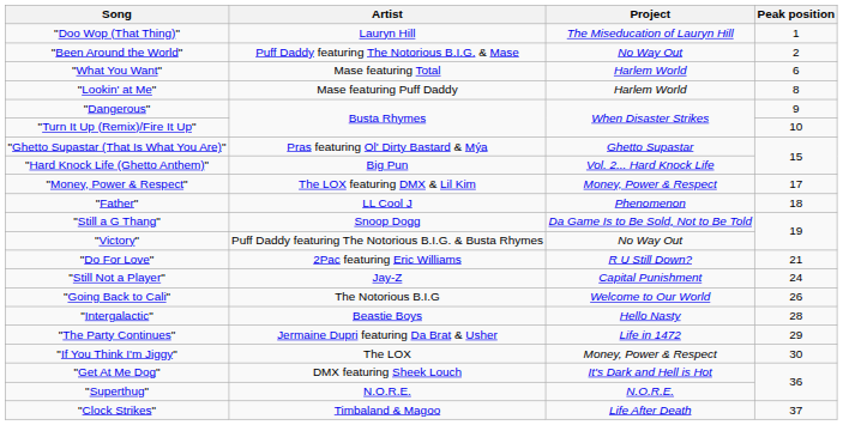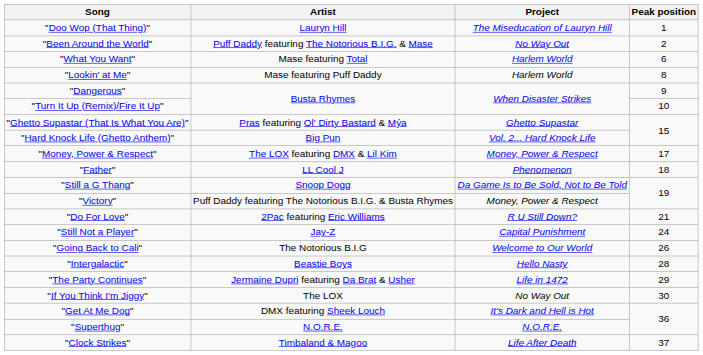"Victory" | Project: No Way Out -> Money, Power & Respect
"If You Think I'm Jiggy" | Project: Money, Power & Respect -> No Way Out
